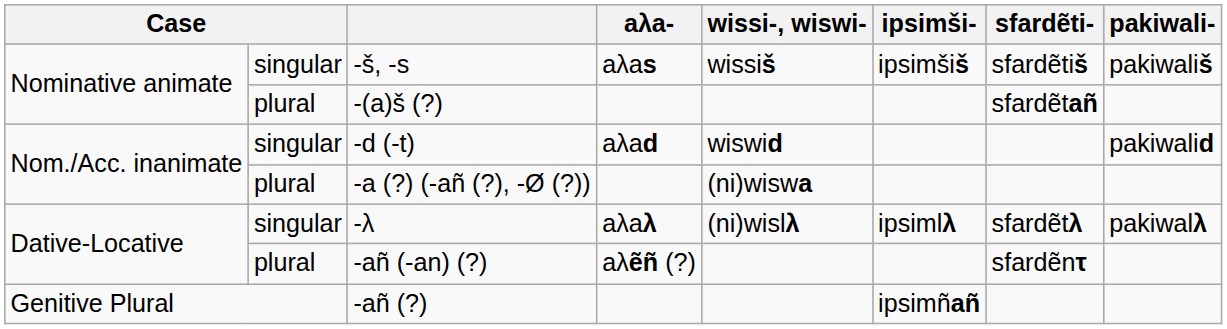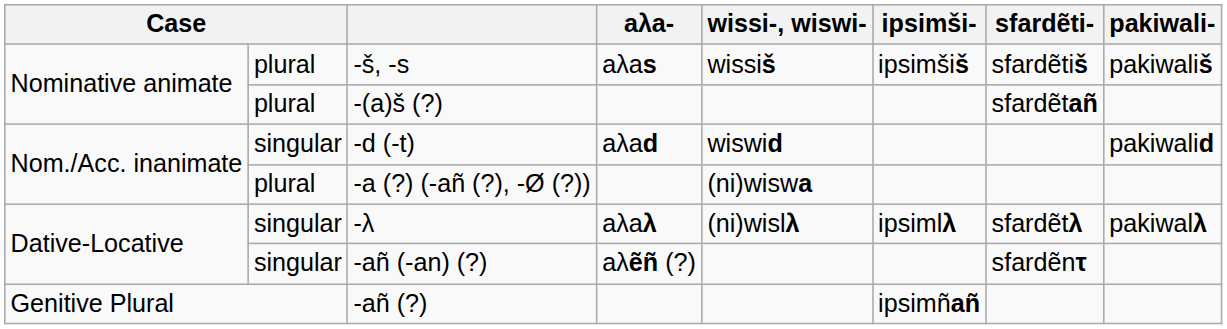-š, -s | column 2: singular -> plural
-añ (-an) (?) | column 2: plural -> singular
